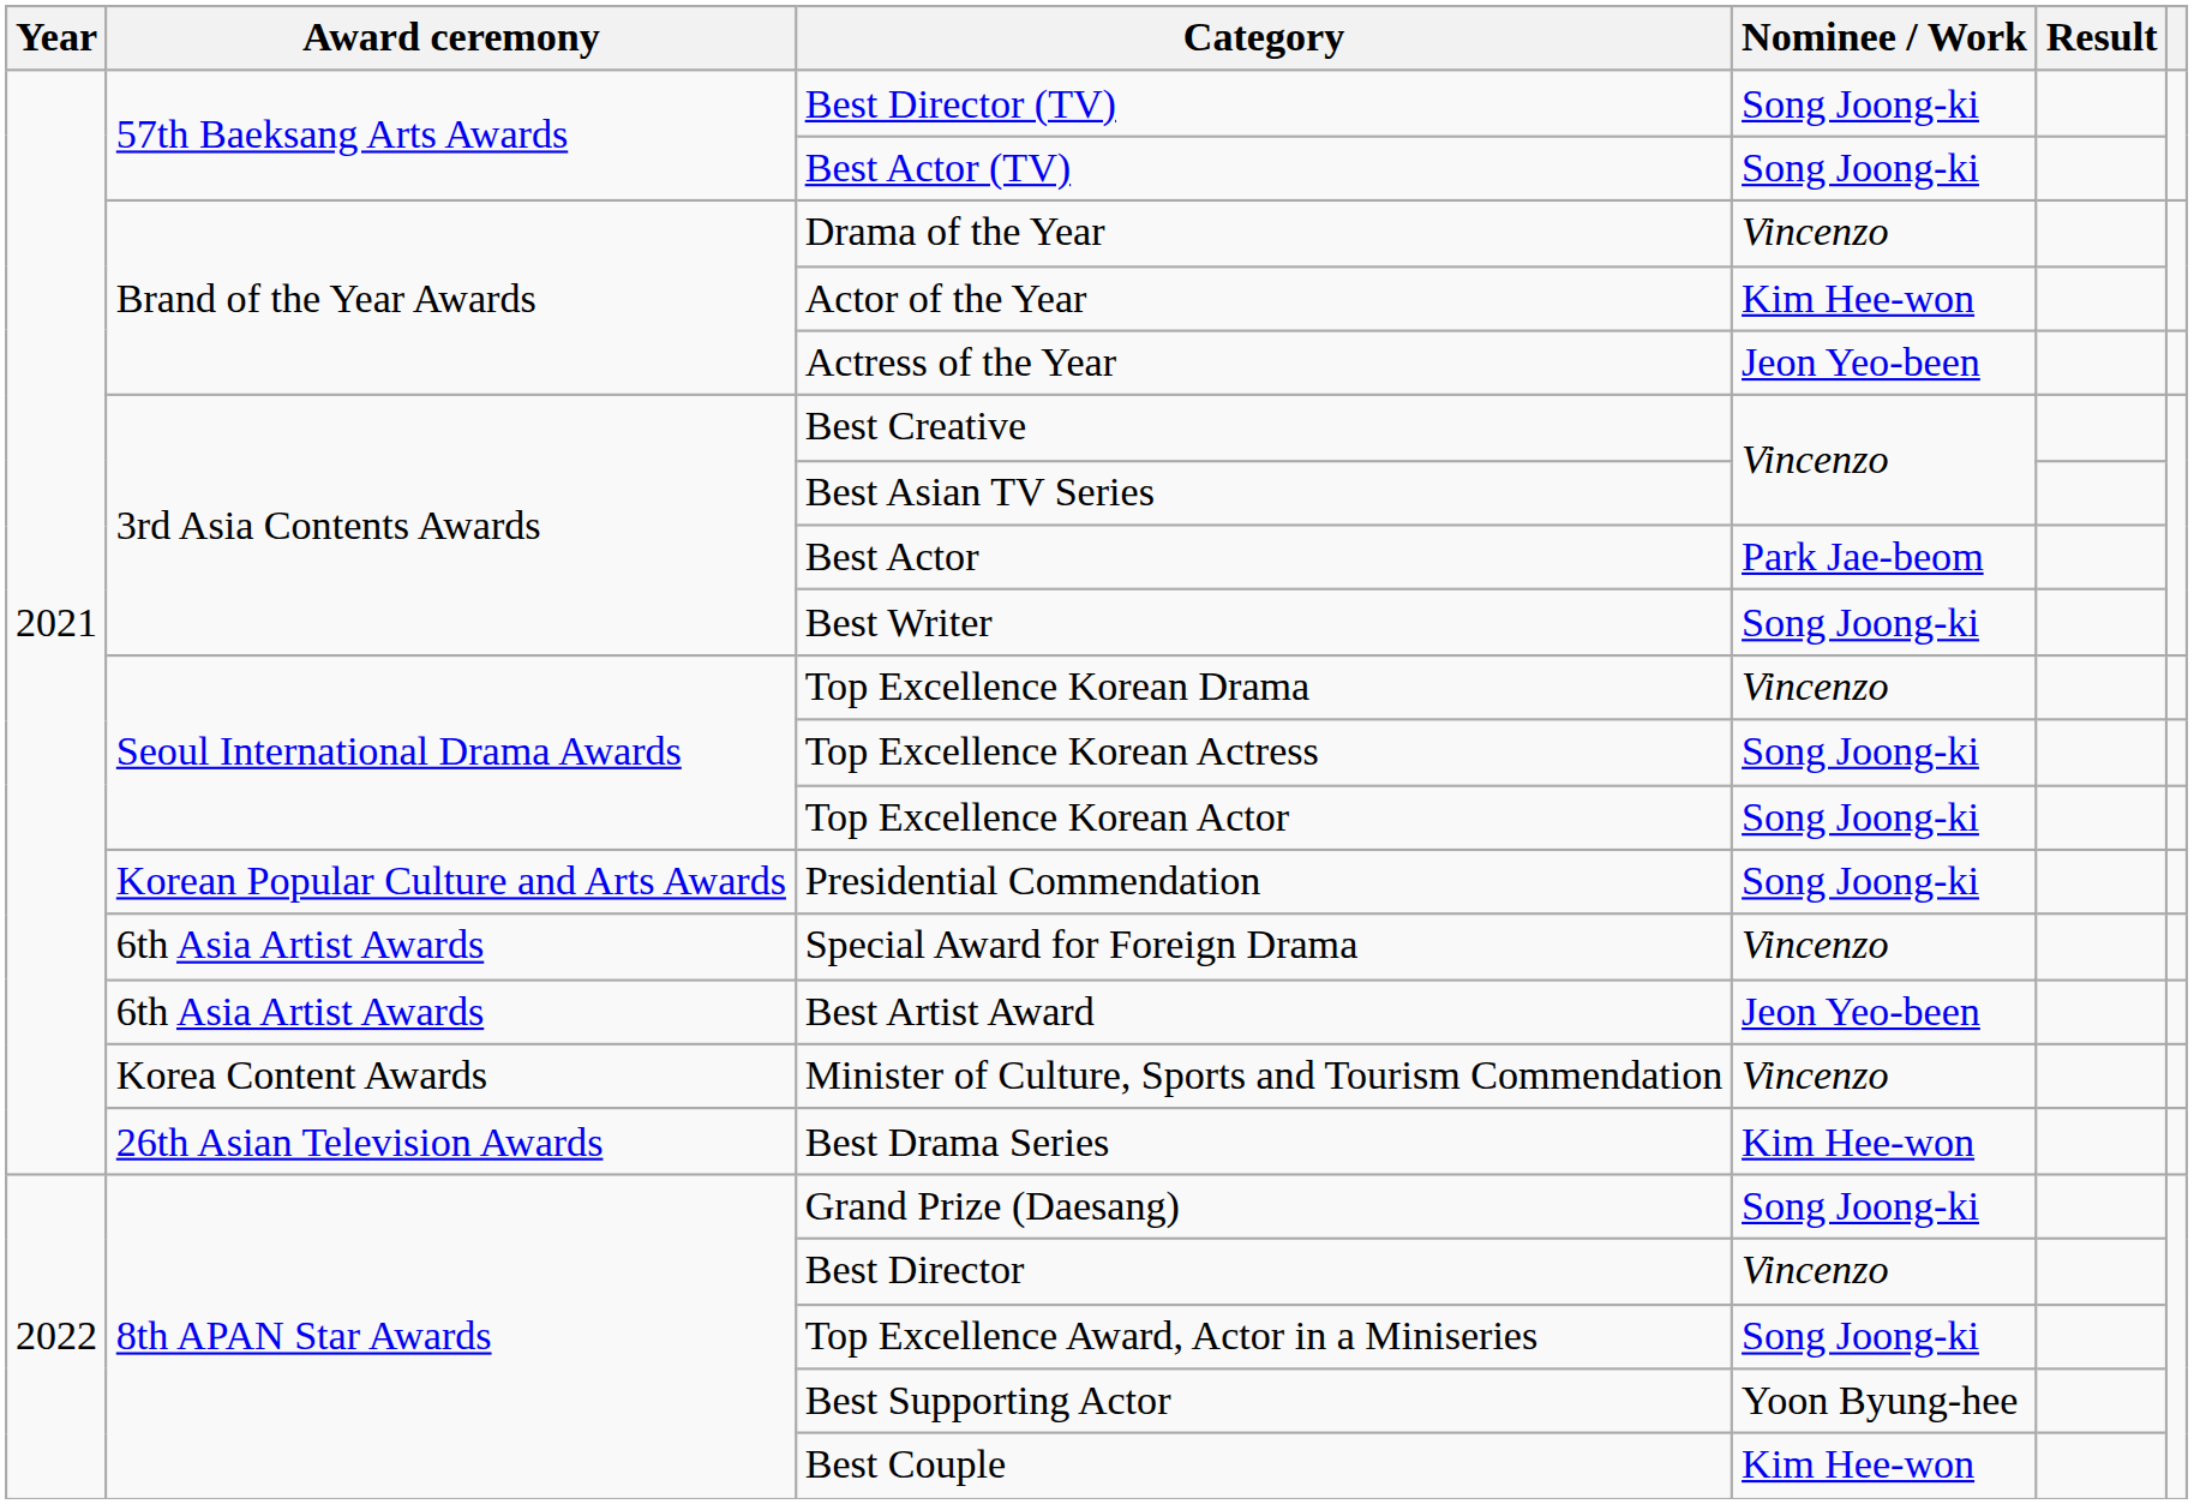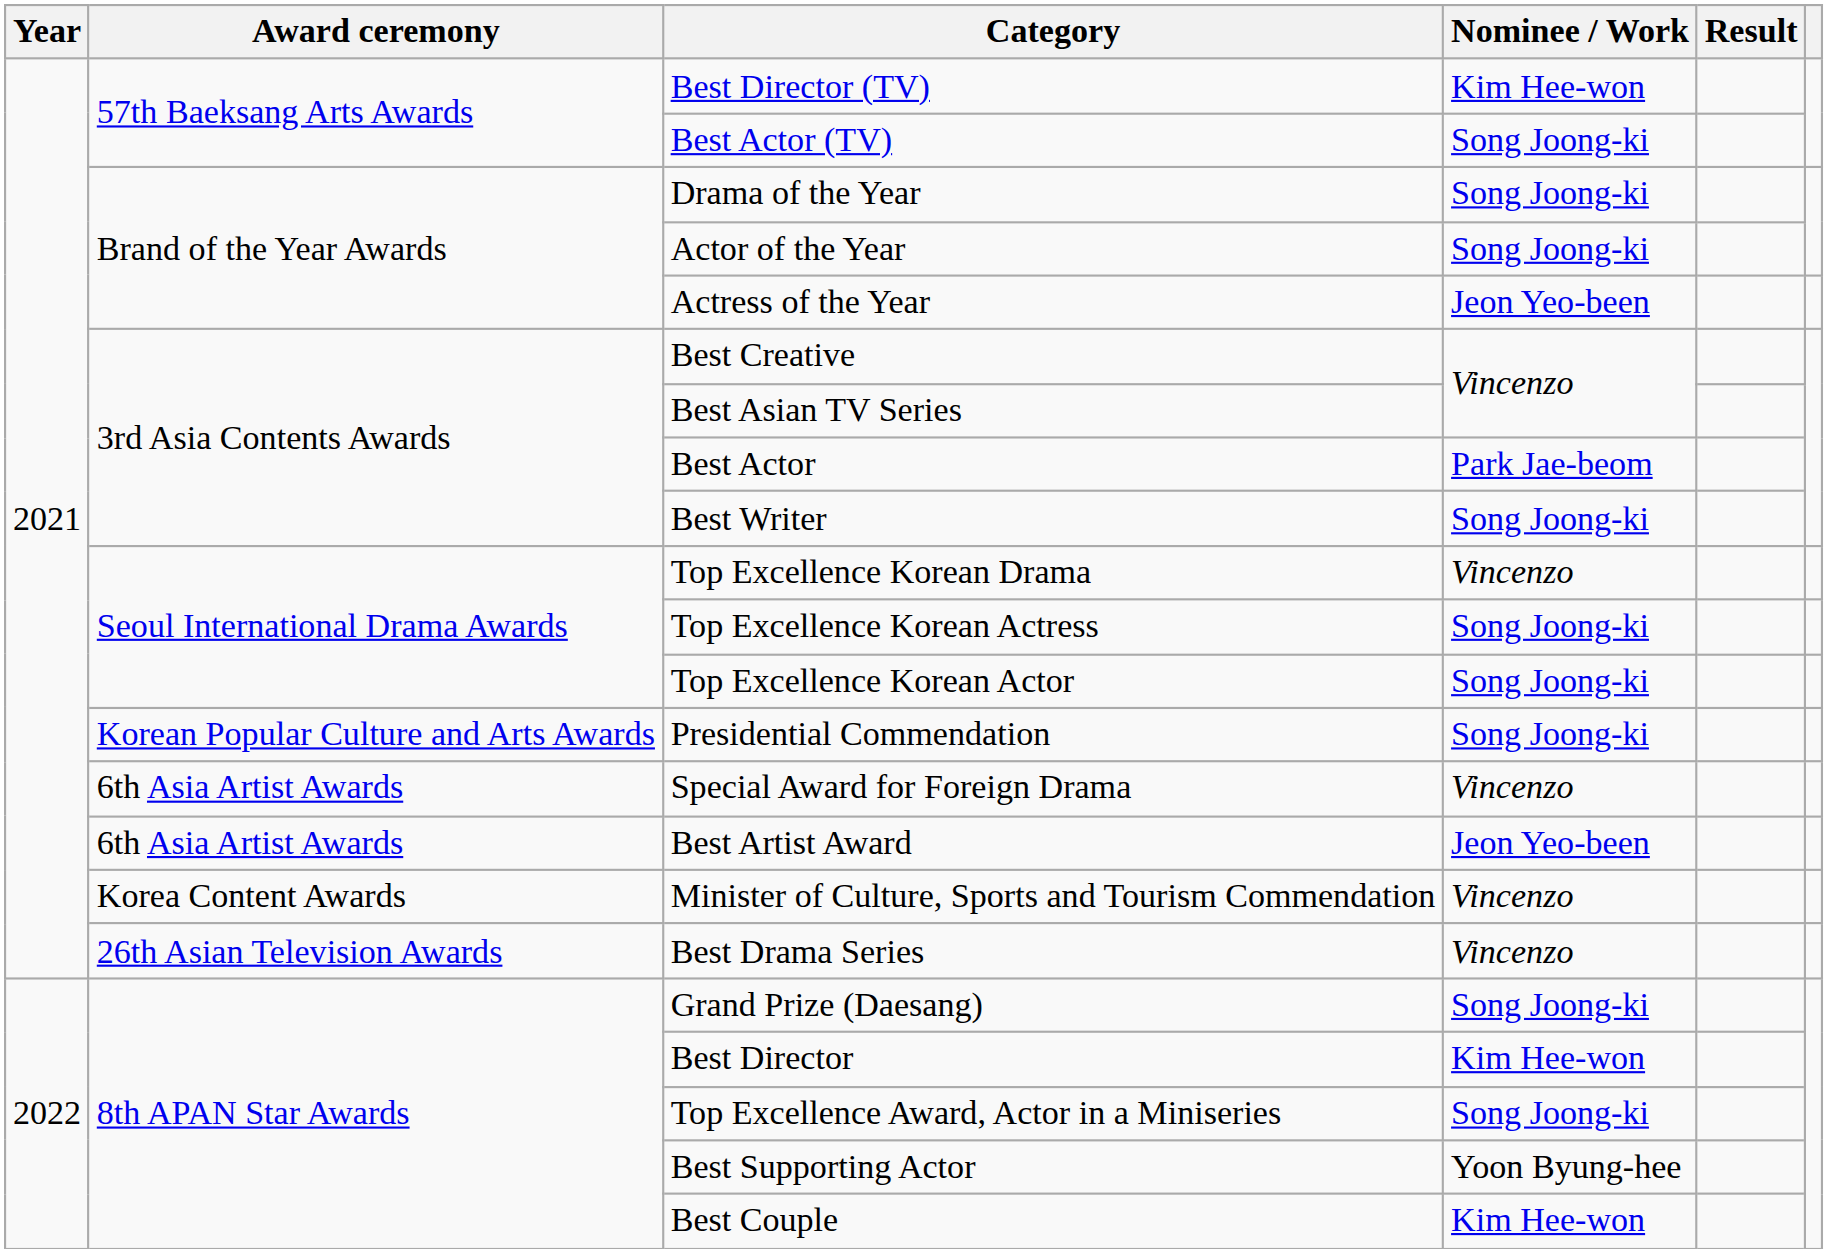Best Director (TV) | Nominee / Work: Song Joong-ki -> Kim Hee-won
Drama of the Year | Nominee / Work: Vincenzo -> Song Joong-ki
Actor of the Year | Nominee / Work: Kim Hee-won -> Song Joong-ki
Best Drama Series | Nominee / Work: Kim Hee-won -> Vincenzo
Best Director | Nominee / Work: Vincenzo -> Kim Hee-won
